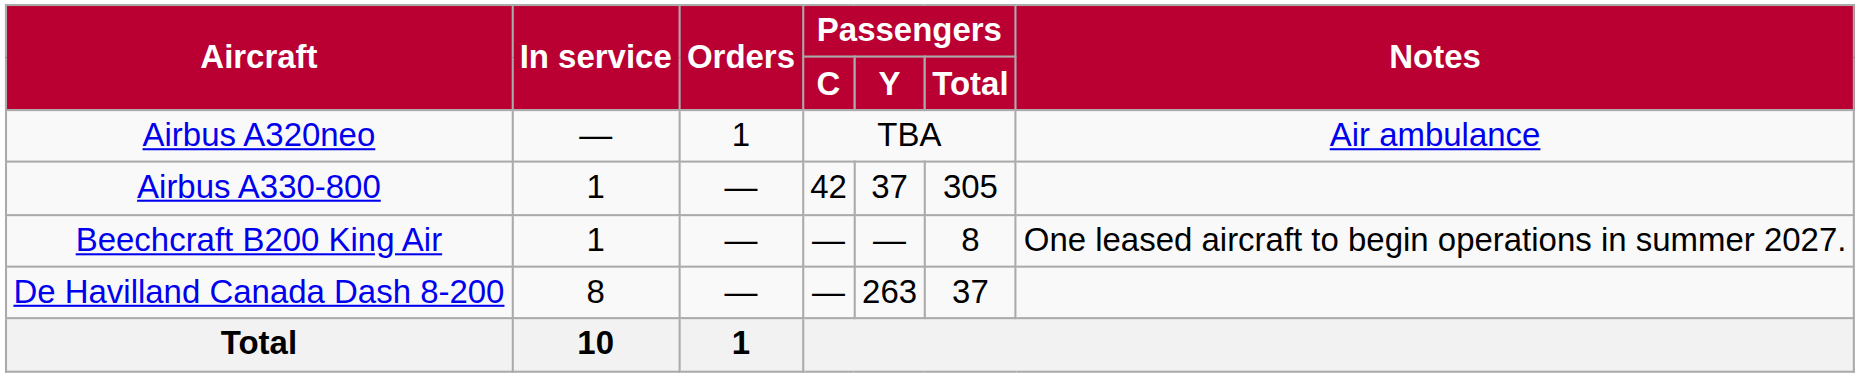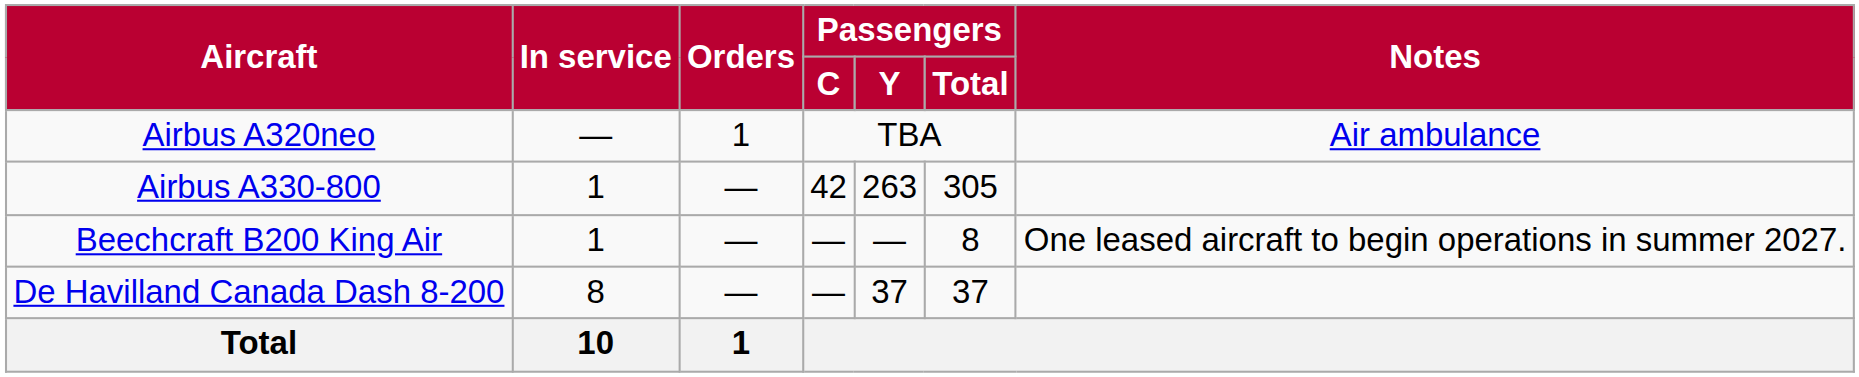Airbus A330-800 | Passengers / Y: 37 -> 263
De Havilland Canada Dash 8-200 | Passengers / Y: 263 -> 37
